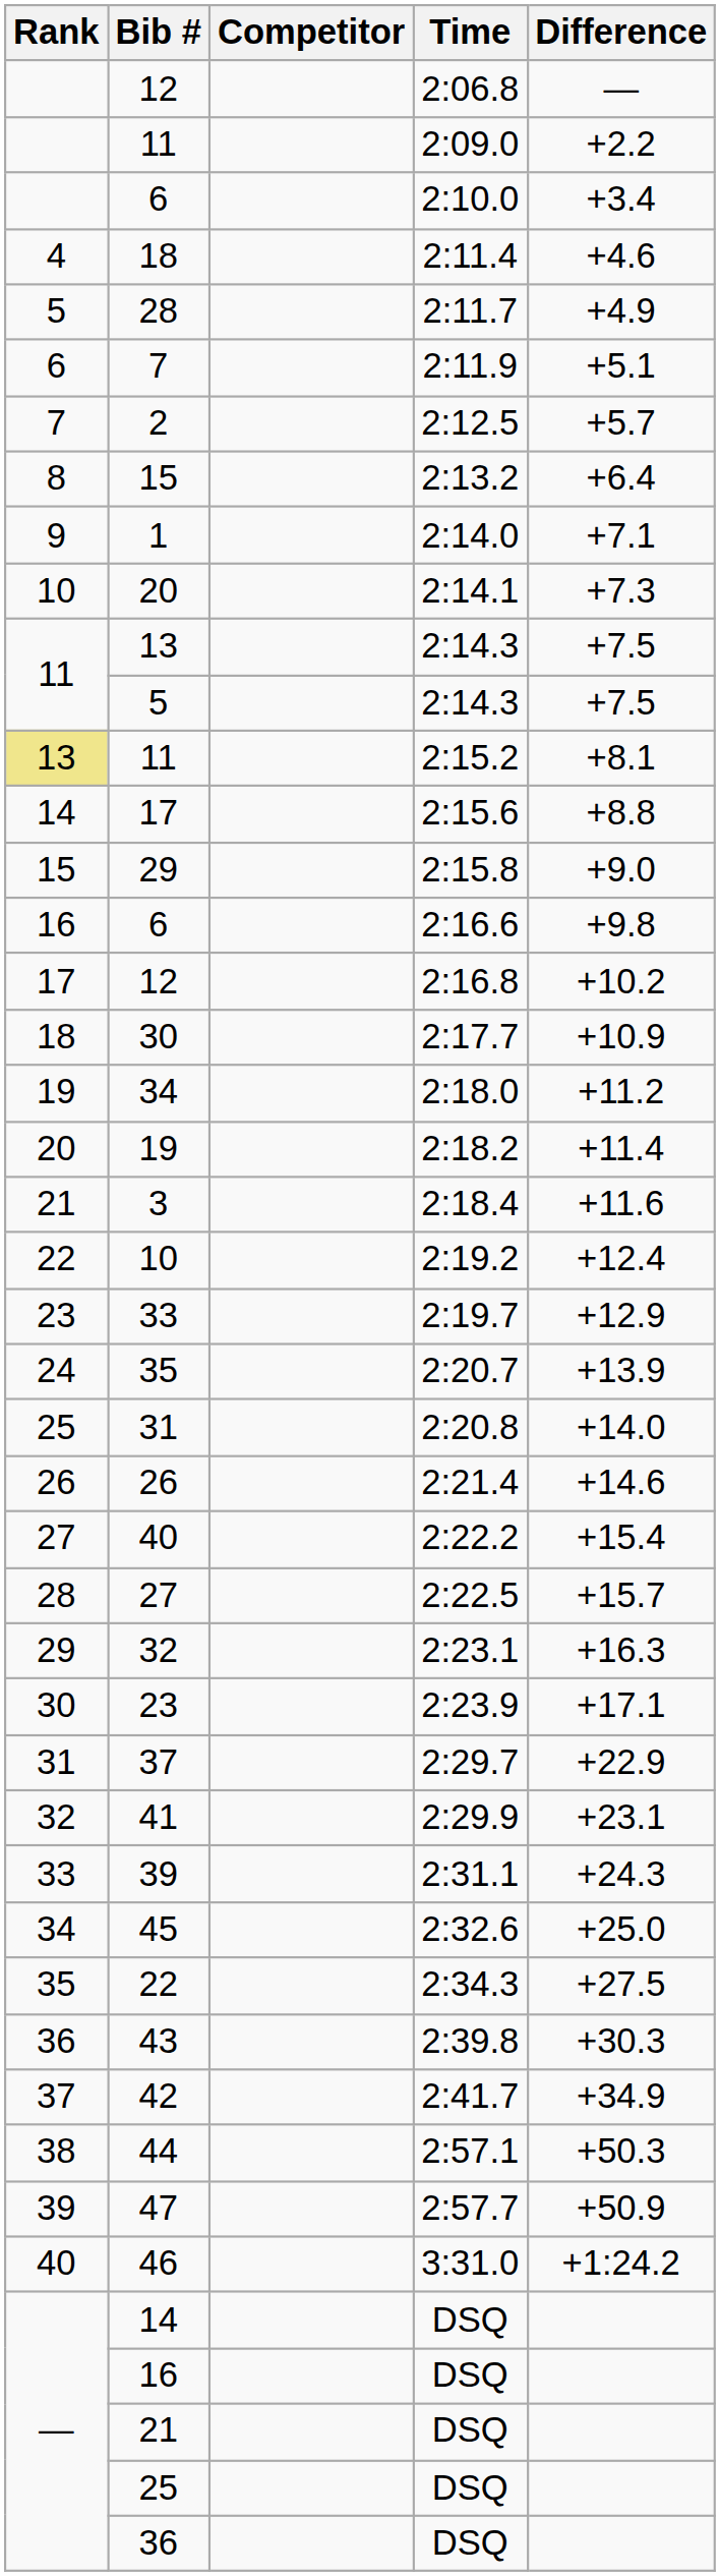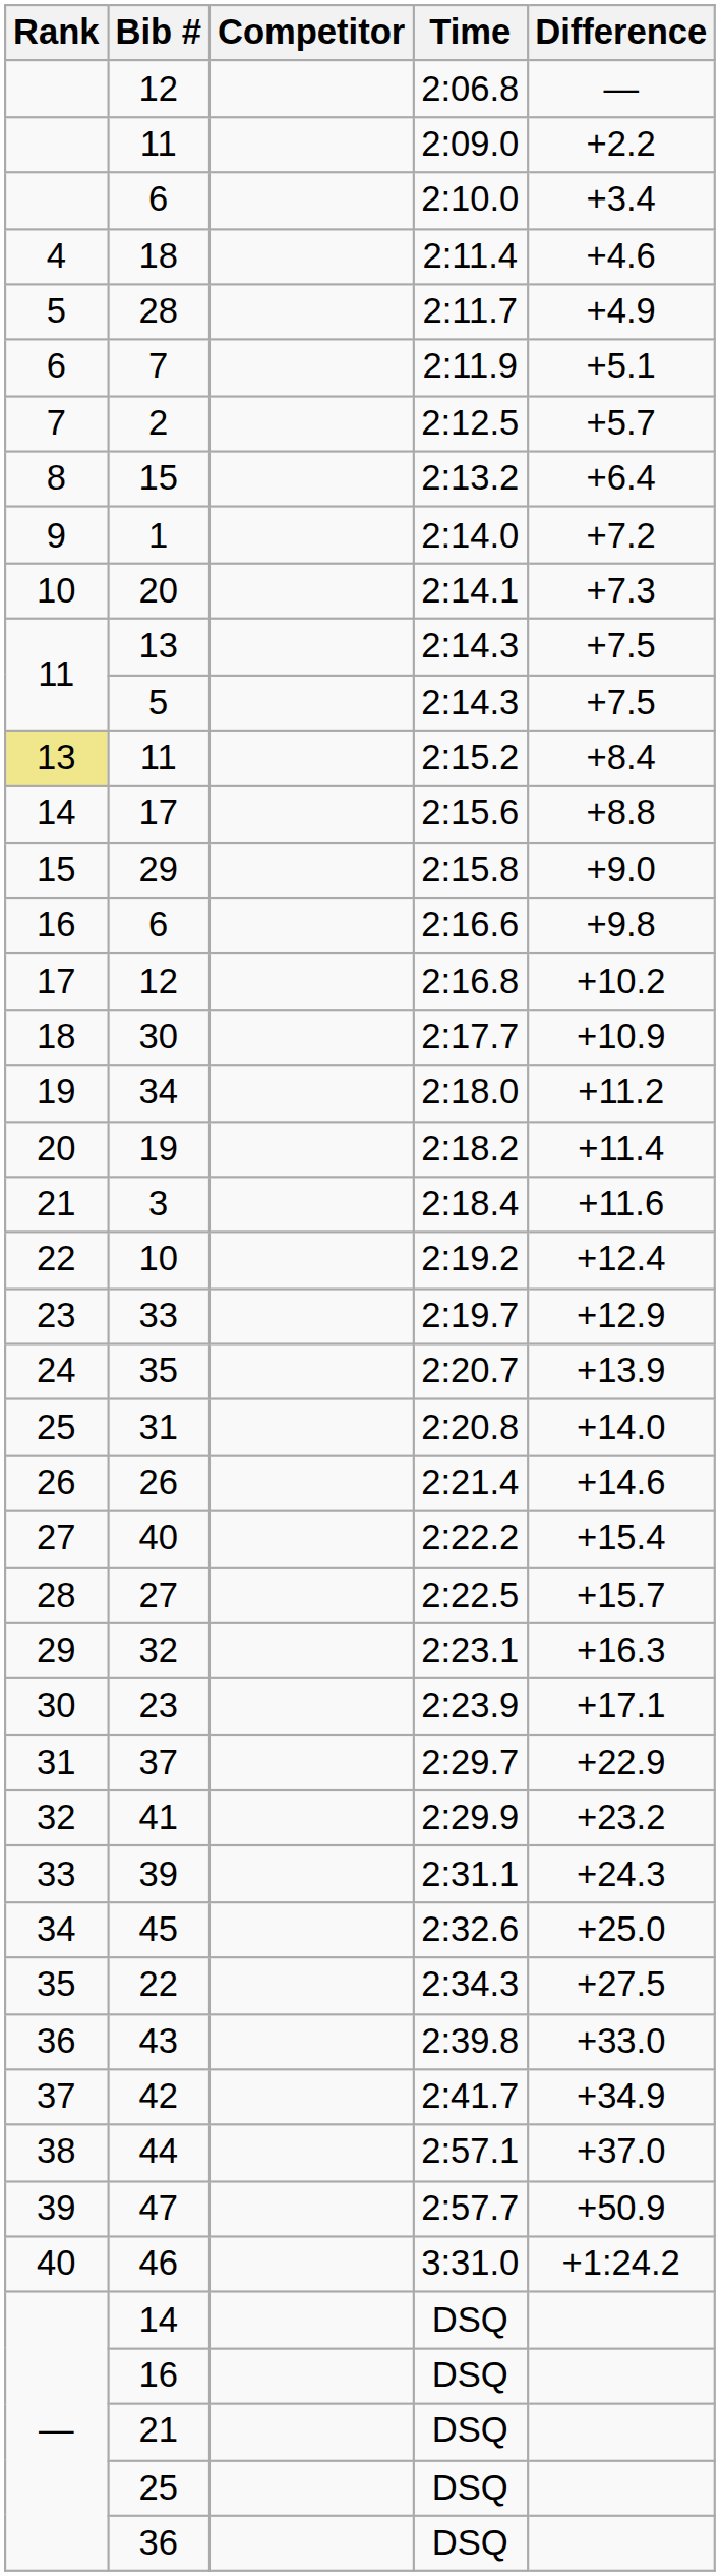1 | Difference: +7.1 -> +7.2
11 / 2:15.2 | Difference: +8.1 -> +8.4
41 | Difference: +23.1 -> +23.2
43 | Difference: +30.3 -> +33.0
44 | Difference: +50.3 -> +37.0
